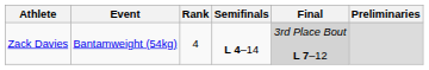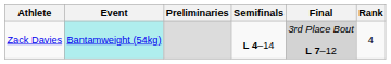columns swapped: Preliminaries <-> Rank
Zack Davies | Event: no background -> paleturquoise background
